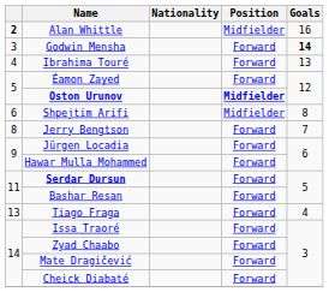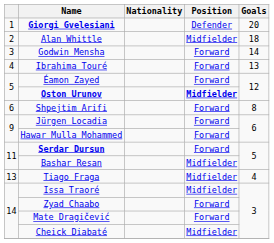+ row: 1 | Giorgi Gvelesiani | Defender | 20
Alan Whittle | column 1: bold -> normal
Alan Whittle | Goals: 16 -> 18
Godwin Mensha | Goals: bold -> normal
Shpejtim Arifi | Position: Midfielder -> Forward
- row: 8 | Jerry Bengtson | Forward | 7
Bashar Resan | Position: Forward -> Midfielder
Tiago Fraga | Position: Forward -> Midfielder
Issa Traoré | Position: Forward -> Midfielder
Cheick Diabaté | Position: Forward -> Midfielder
